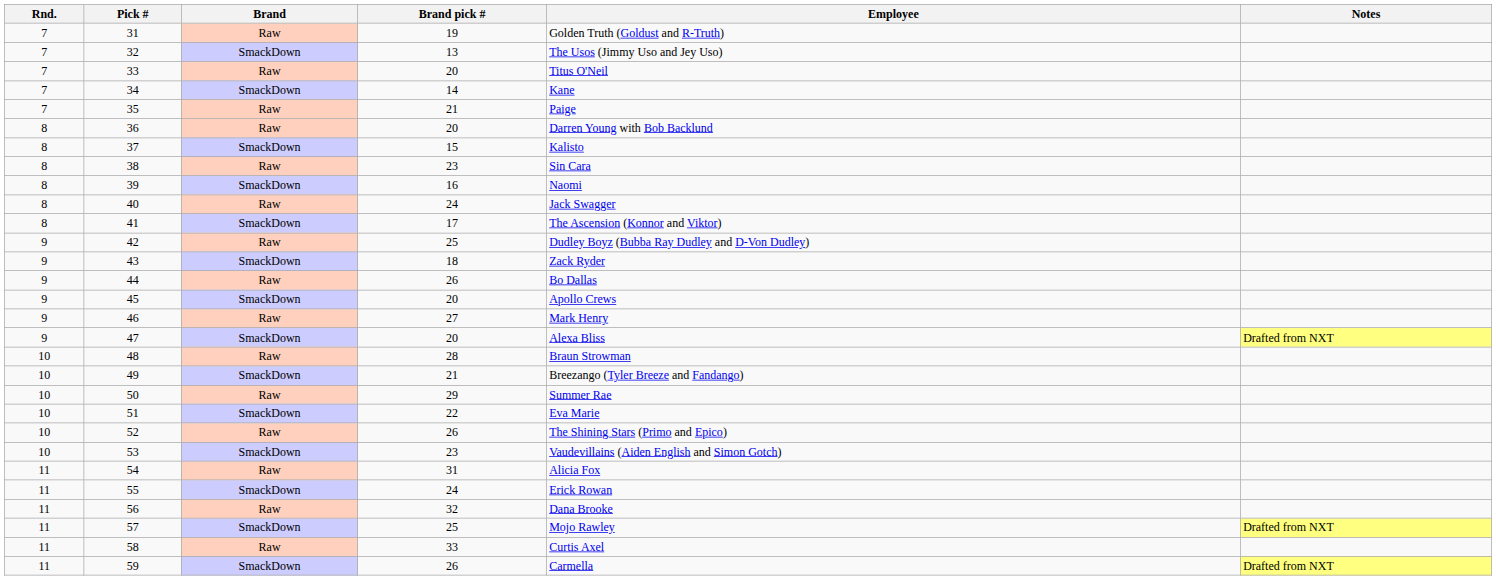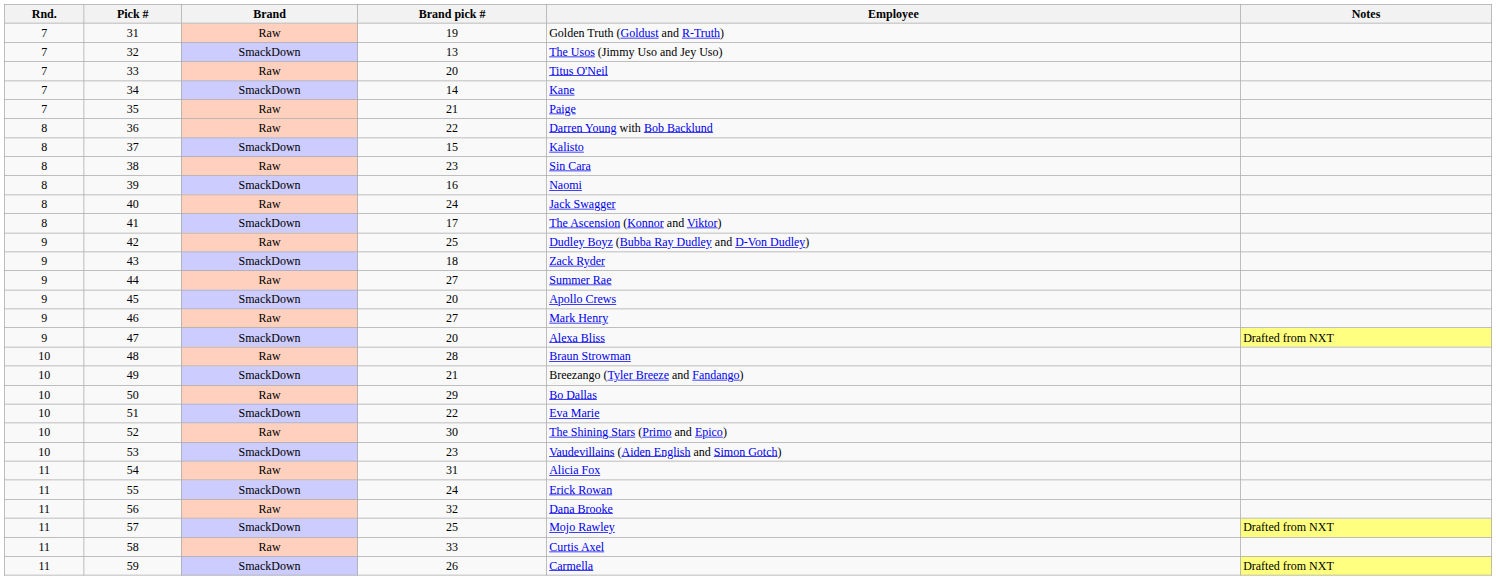36 | Brand pick #: 20 -> 22
44 | Brand pick #: 26 -> 27
44 | Employee: Bo Dallas -> Summer Rae
50 | Employee: Summer Rae -> Bo Dallas
52 | Brand pick #: 26 -> 30
